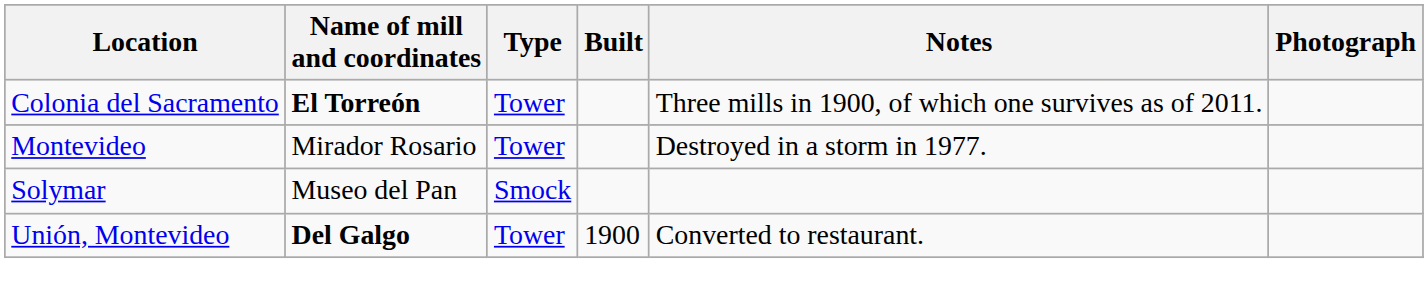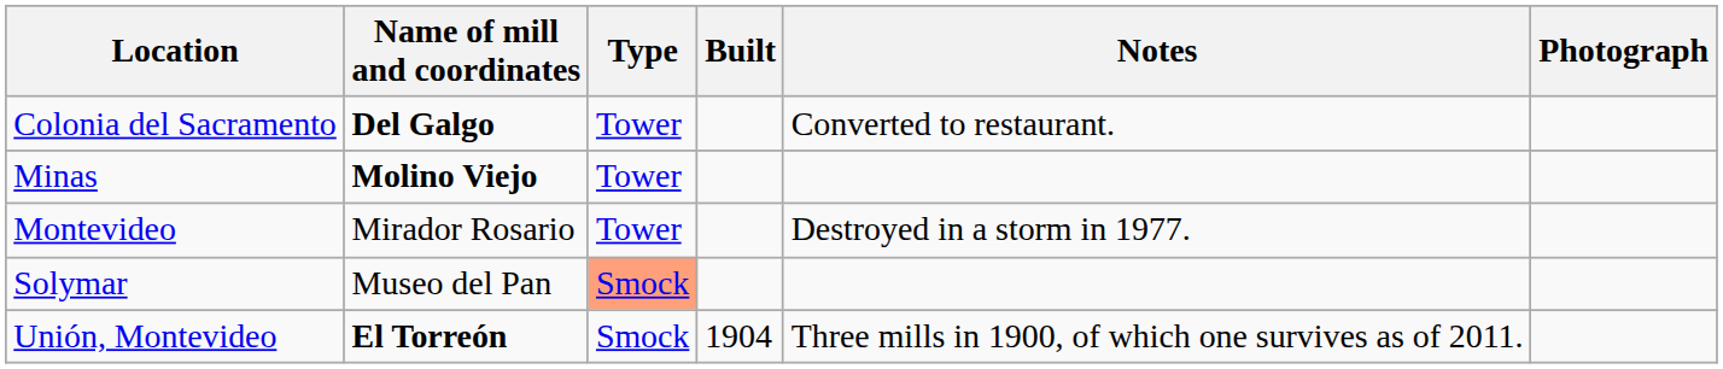Colonia del Sacramento | Name of mill and coordinates: El Torreón -> Del Galgo
Colonia del Sacramento | Notes: Three mills in 1900, of which one survives as of 2011. -> Converted to restaurant.
+ row: Minas | Molino Viejo | Tower
Solymar | Type: no background -> lightsalmon background
Unión, Montevideo | Name of mill and coordinates: Del Galgo -> El Torreón
Unión, Montevideo | Type: Tower -> Smock
Unión, Montevideo | Built: 1900 -> 1904
Unión, Montevideo | Notes: Converted to restaurant. -> Three mills in 1900, of which one survives as of 2011.
